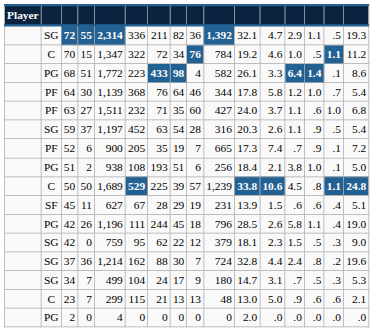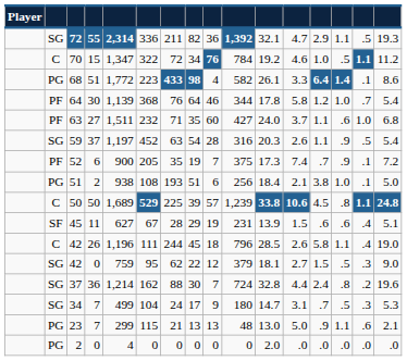52 | column 10: 665 -> 375
42 / 26 | column 2: PG -> C
42 / 0 | column 12: 2.3 -> 2.7
23 | column 2: C -> PG
23 | column 14: .6 -> 1.1
